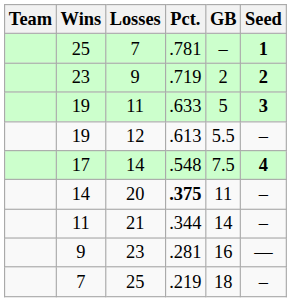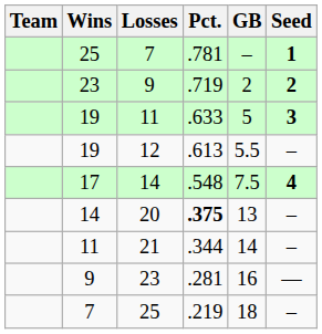20 | GB: 11 -> 13
